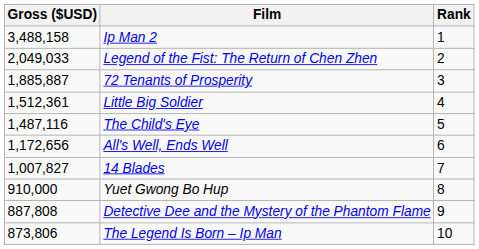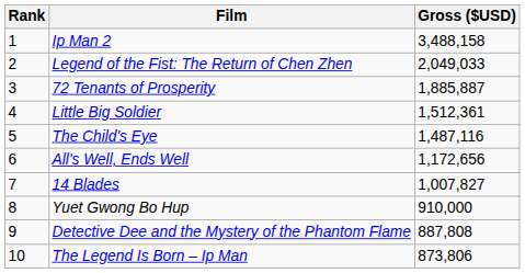columns swapped: Rank <-> Gross ($USD)
